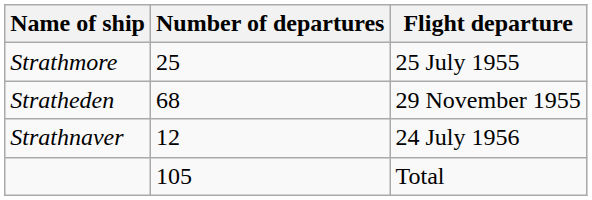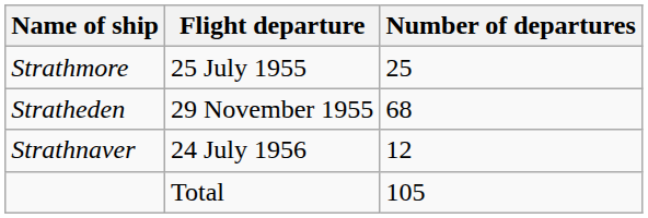columns swapped: Flight departure <-> Number of departures
